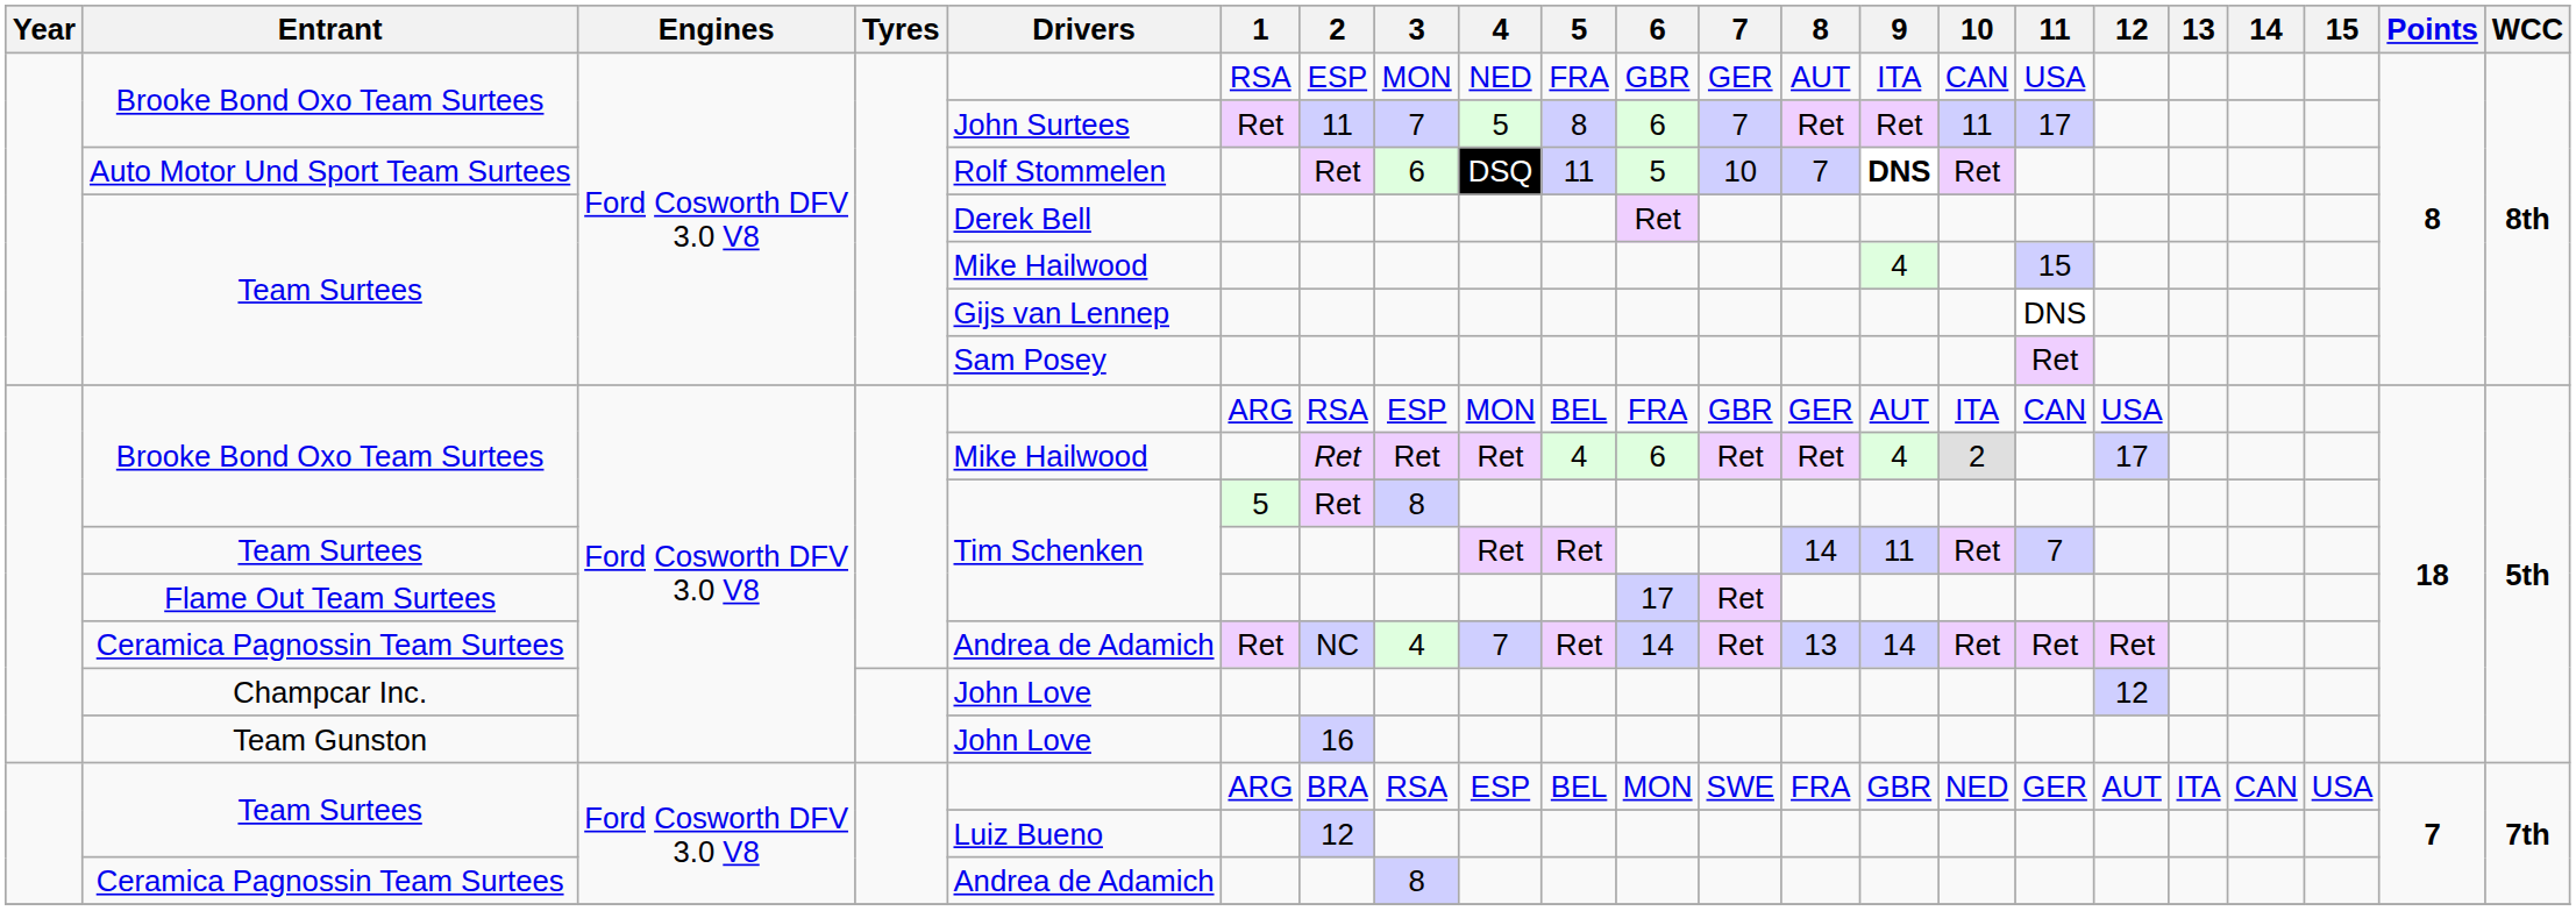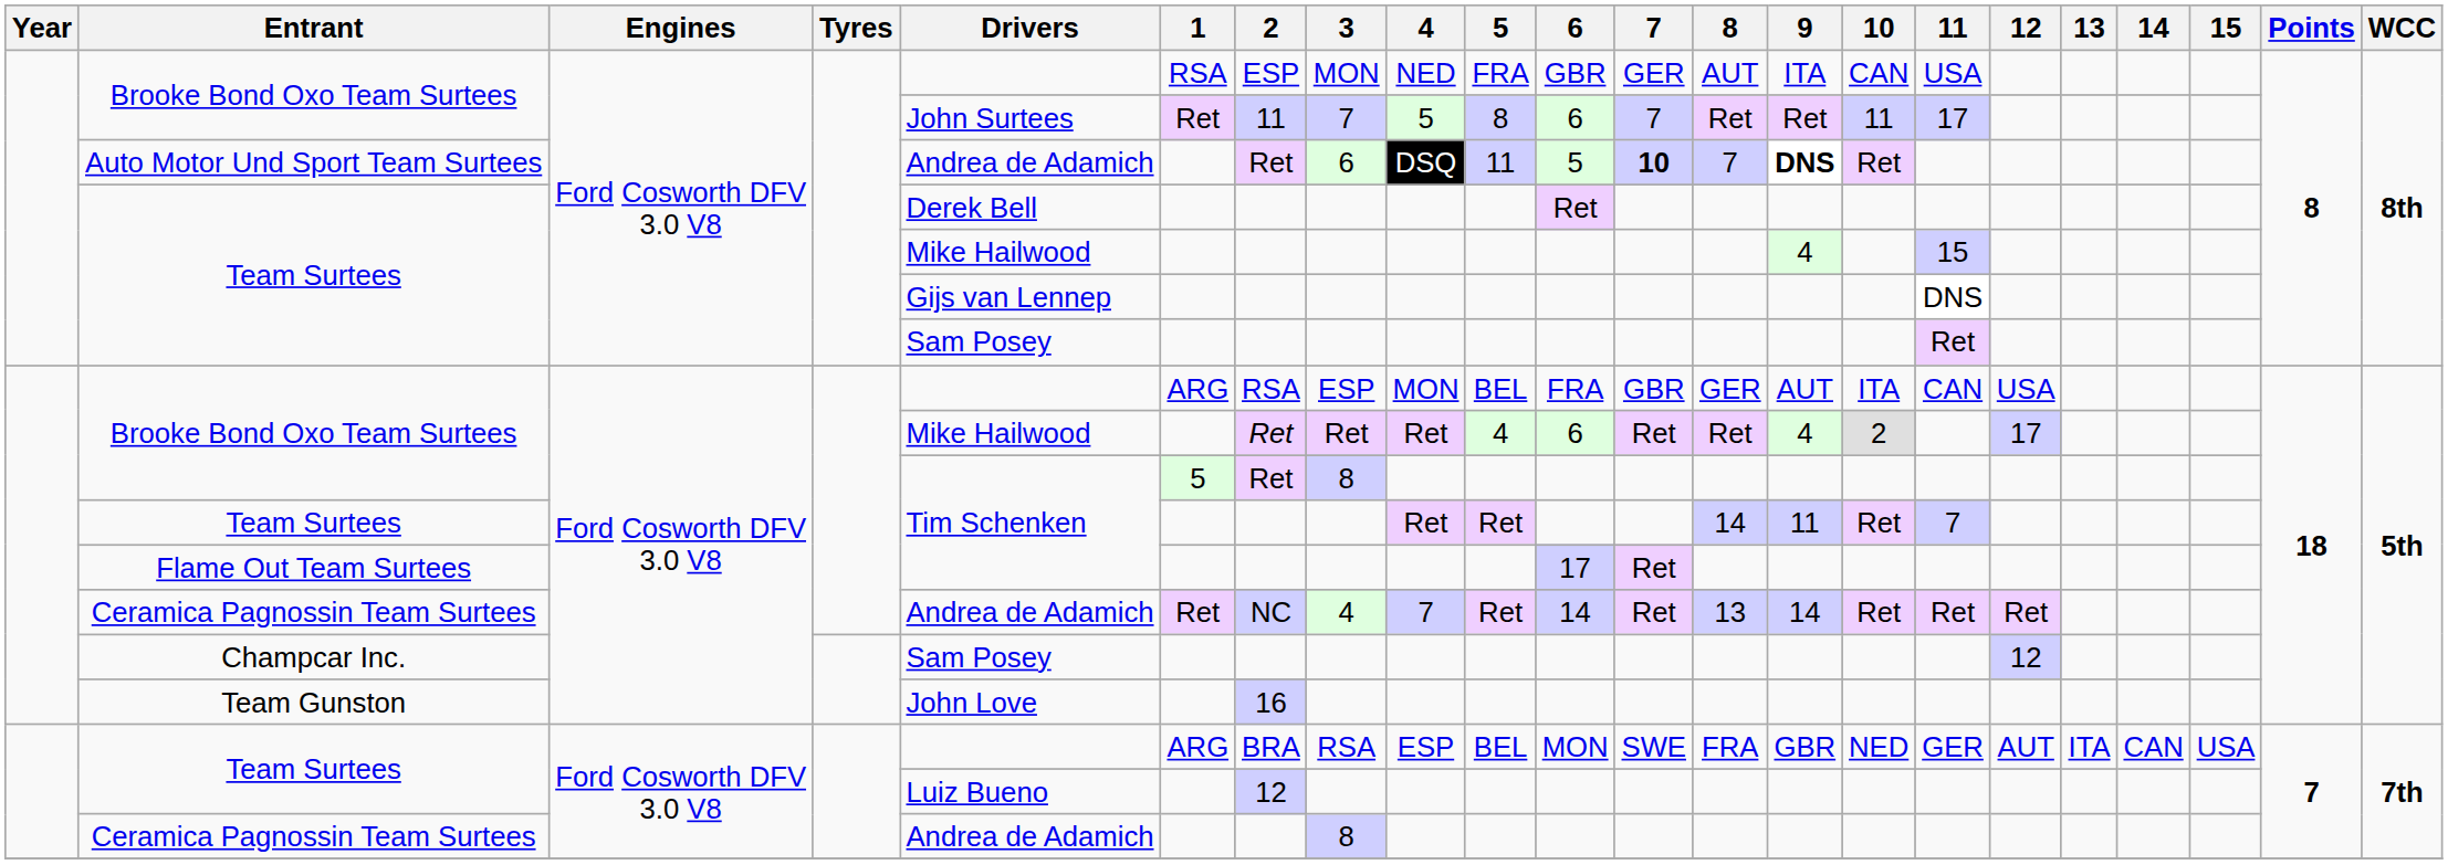Auto Motor Und Sport Team Surtees | Drivers: Rolf Stommelen -> Andrea de Adamich
Auto Motor Und Sport Team Surtees | 7: normal -> bold
Champcar Inc. | Drivers: John Love -> Sam Posey
